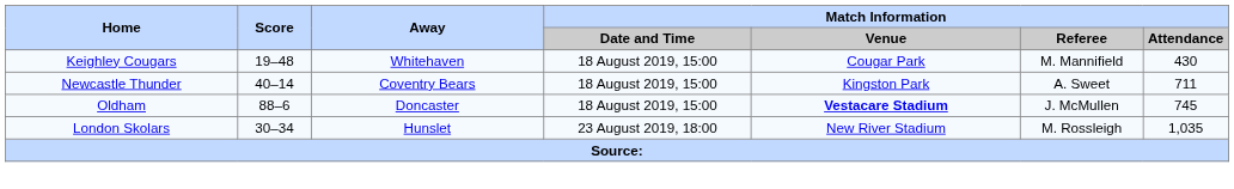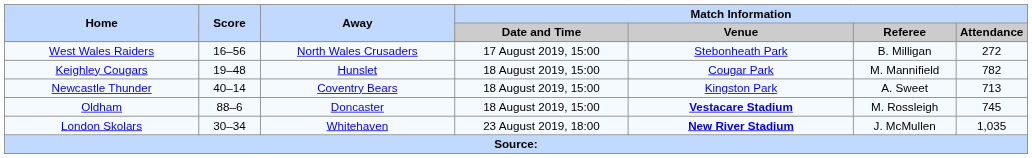+ row: West Wales Raiders | 16–56 | North Wales Crusaders | 17 August 2019, 15:00 | Stebonheath Park | B. Milligan | 272
Keighley Cougars | Away: Whitehaven -> Hunslet
Keighley Cougars | Match Information / Attendance: 430 -> 782
Newcastle Thunder | Match Information / Attendance: 711 -> 713
Oldham | Match Information / Referee: J. McMullen -> M. Rossleigh
London Skolars | Away: Hunslet -> Whitehaven
London Skolars | Match Information / Venue: normal -> bold
London Skolars | Match Information / Referee: M. Rossleigh -> J. McMullen
